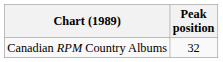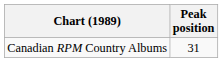Canadian RPM Country Albums | Peak position: 32 -> 31
